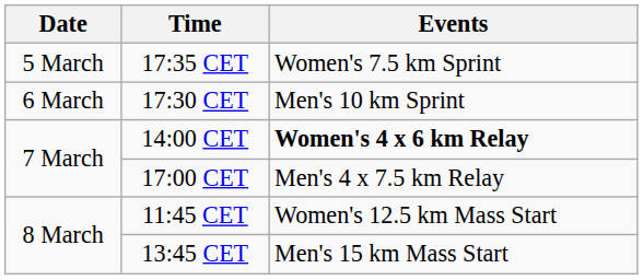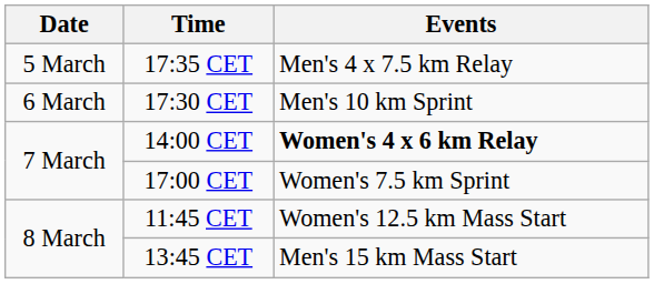17:35 CET | Events: Women's 7.5 km Sprint -> Men's 4 x 7.5 km Relay
17:00 CET | Events: Men's 4 x 7.5 km Relay -> Women's 7.5 km Sprint
